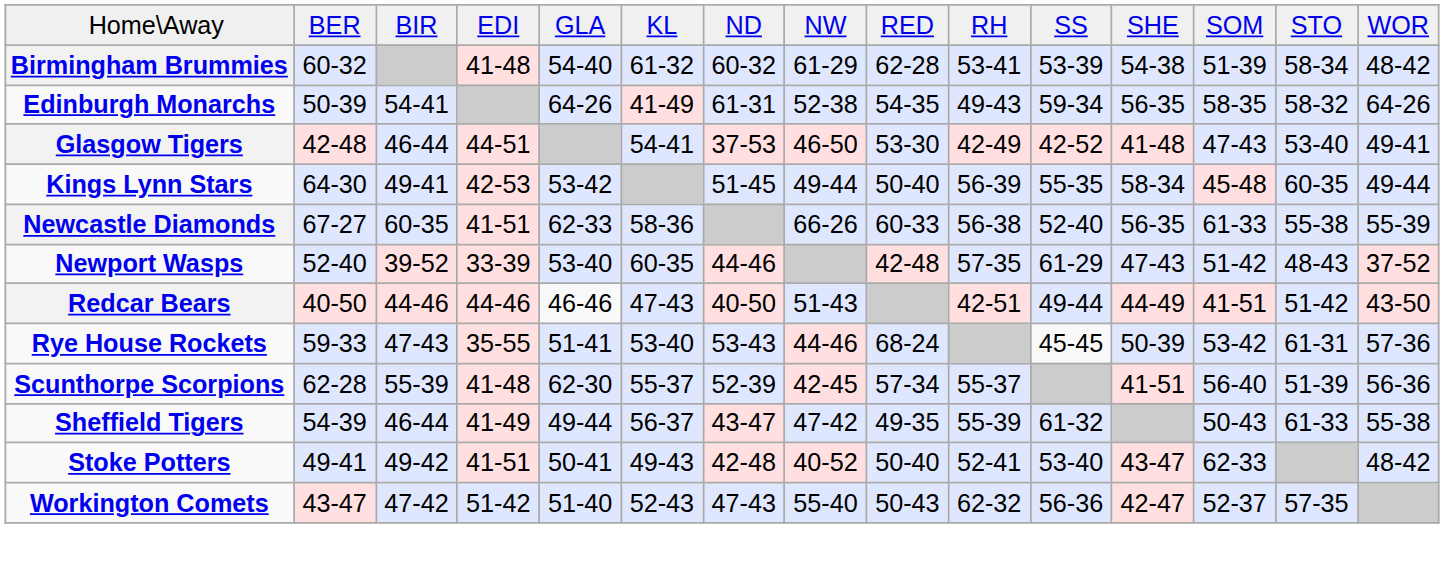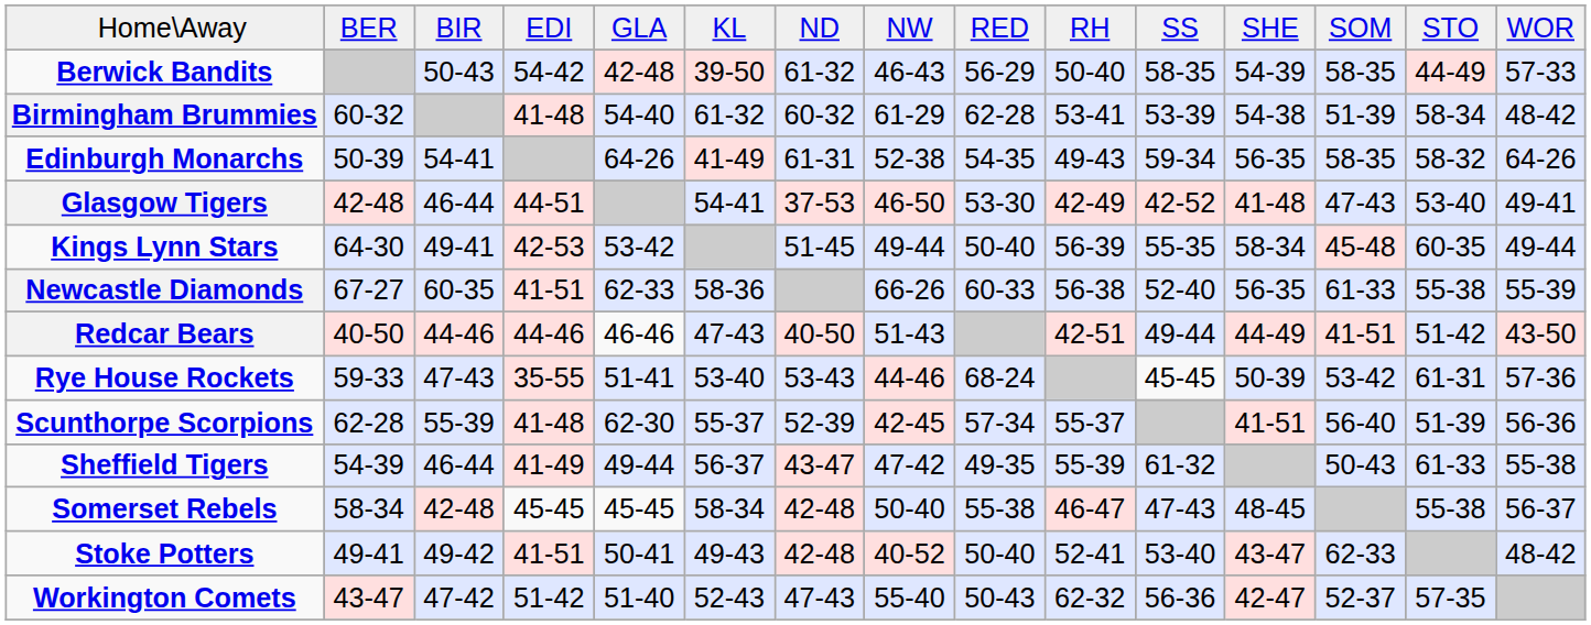+ row: Berwick Bandits | 50-43 | 54-42 | 42-48 | 39-50 | 61-32 | 46-43 | 56-29 | 50-40 | 58-35 | 54-39 | 58-35 | 44-49 | 57-33
- row: Newport Wasps | 52-40 | 39-52 | 33-39 | 53-40 | 60-35 | 44-46 | 42-48 | 57-35 | 61-29 | 47-43 | 51-42 | 48-43 | 37-52
+ row: Somerset Rebels | 58-34 | 42-48 | 45-45 | 45-45 | 58-34 | 42-48 | 50-40 | 55-38 | 46-47 | 47-43 | 48-45 | 55-38 | 56-37
